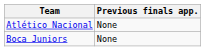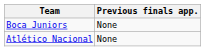rows swapped: Atlético Nacional <-> Boca Juniors
